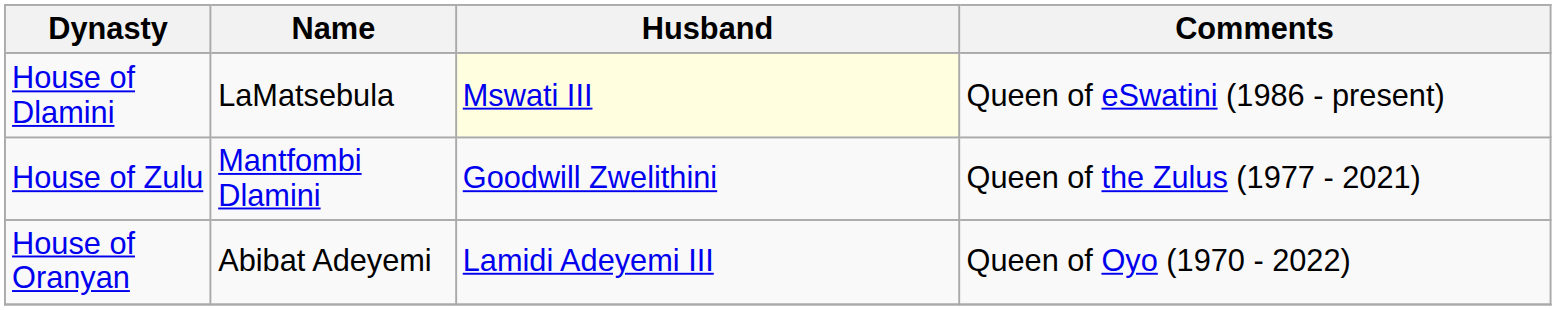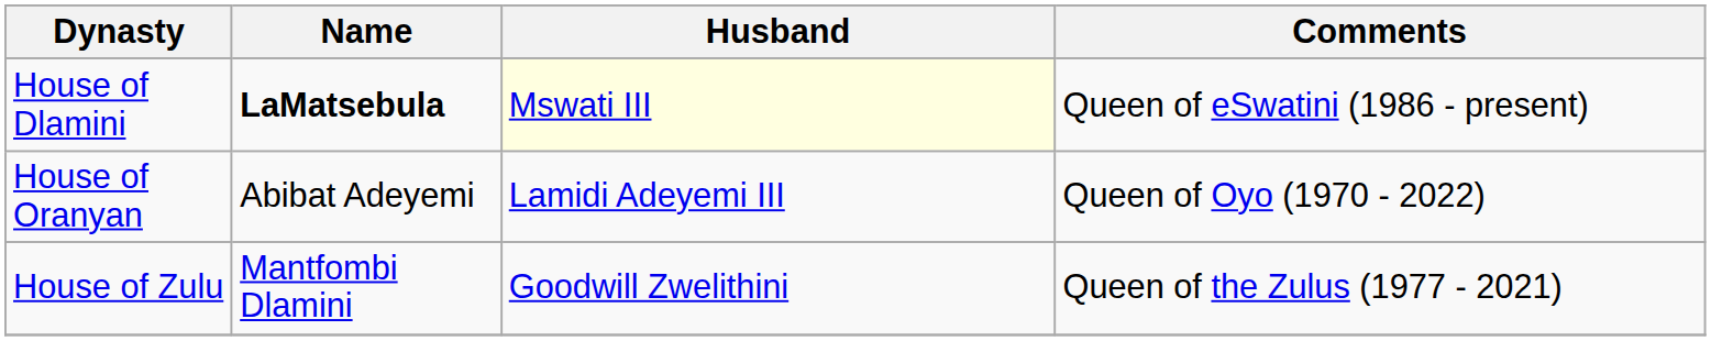House of Dlamini | Name: normal -> bold
rows swapped: House of Zulu <-> House of Oranyan
